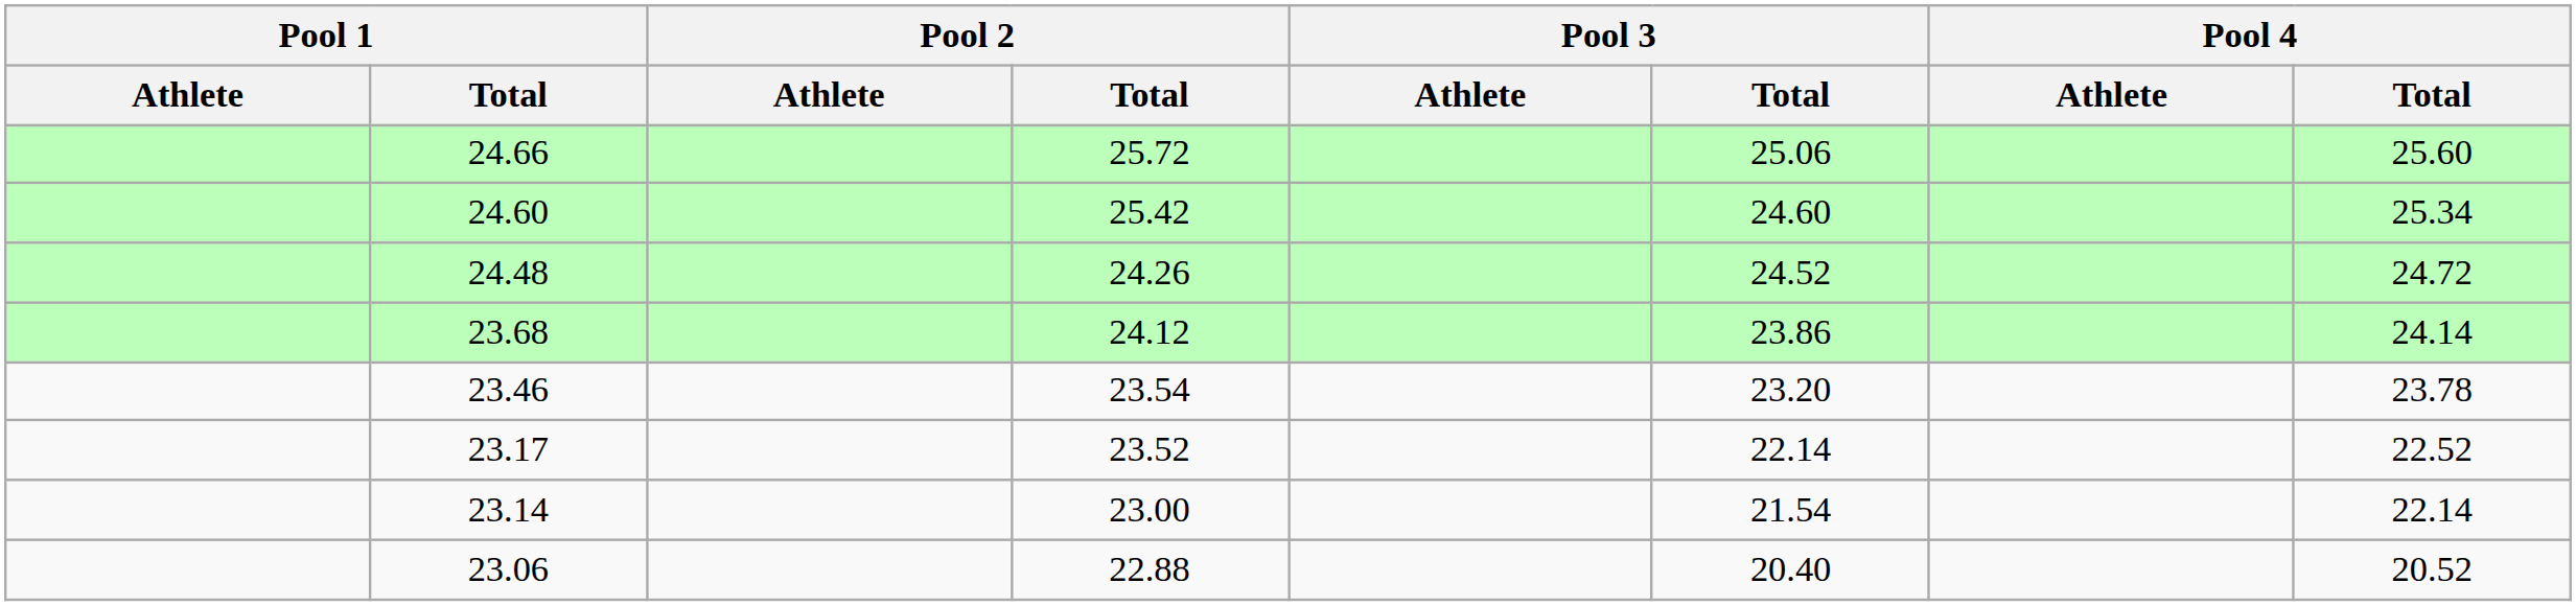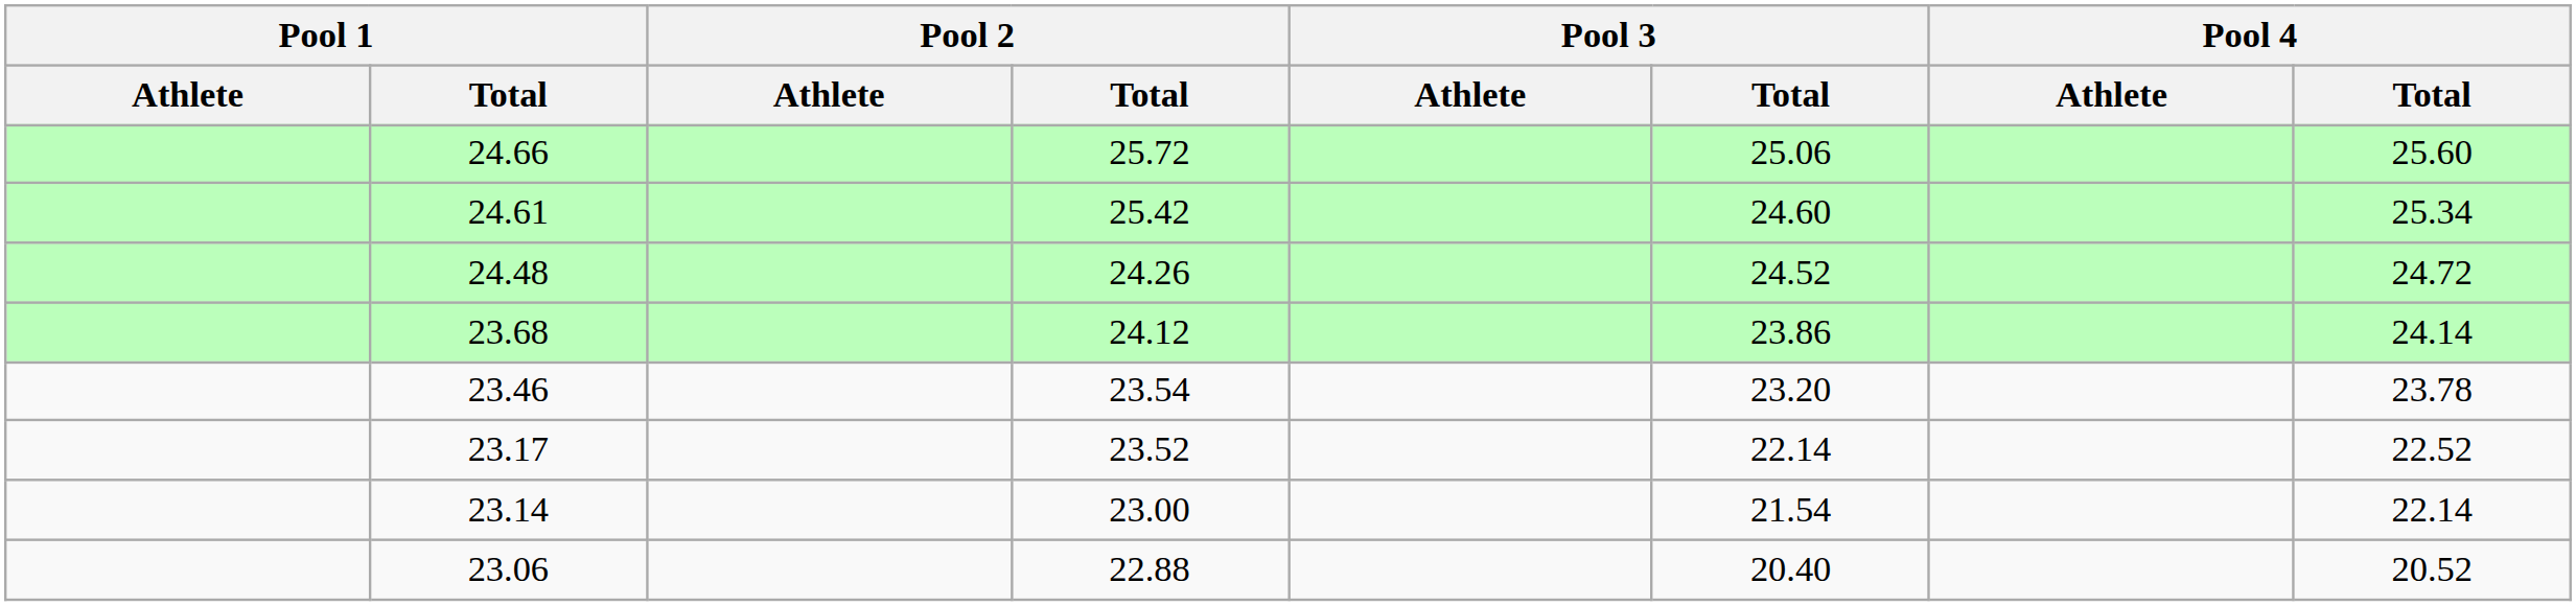25.42 | Pool 1 / Total: 24.60 -> 24.61
